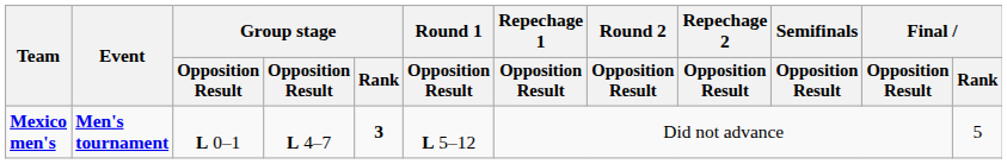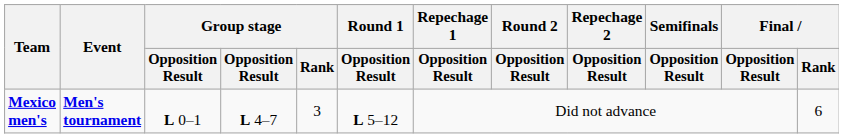Mexico men's | Group stage / Rank: bold -> normal
Mexico men's | Final / Rank: 5 -> 6
